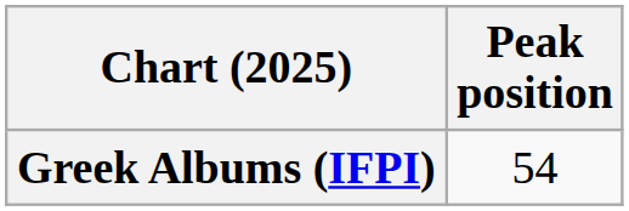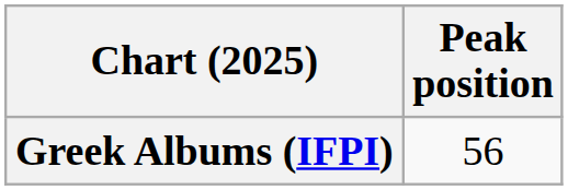Greek Albums (IFPI) | Peak position: 54 -> 56
